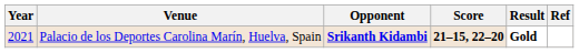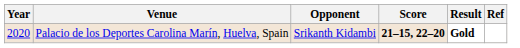Palacio de los Deportes Carolina Marín, Huelva, Spain | Year: 2021 -> 2020
Palacio de los Deportes Carolina Marín, Huelva, Spain | Opponent: bold -> normal
